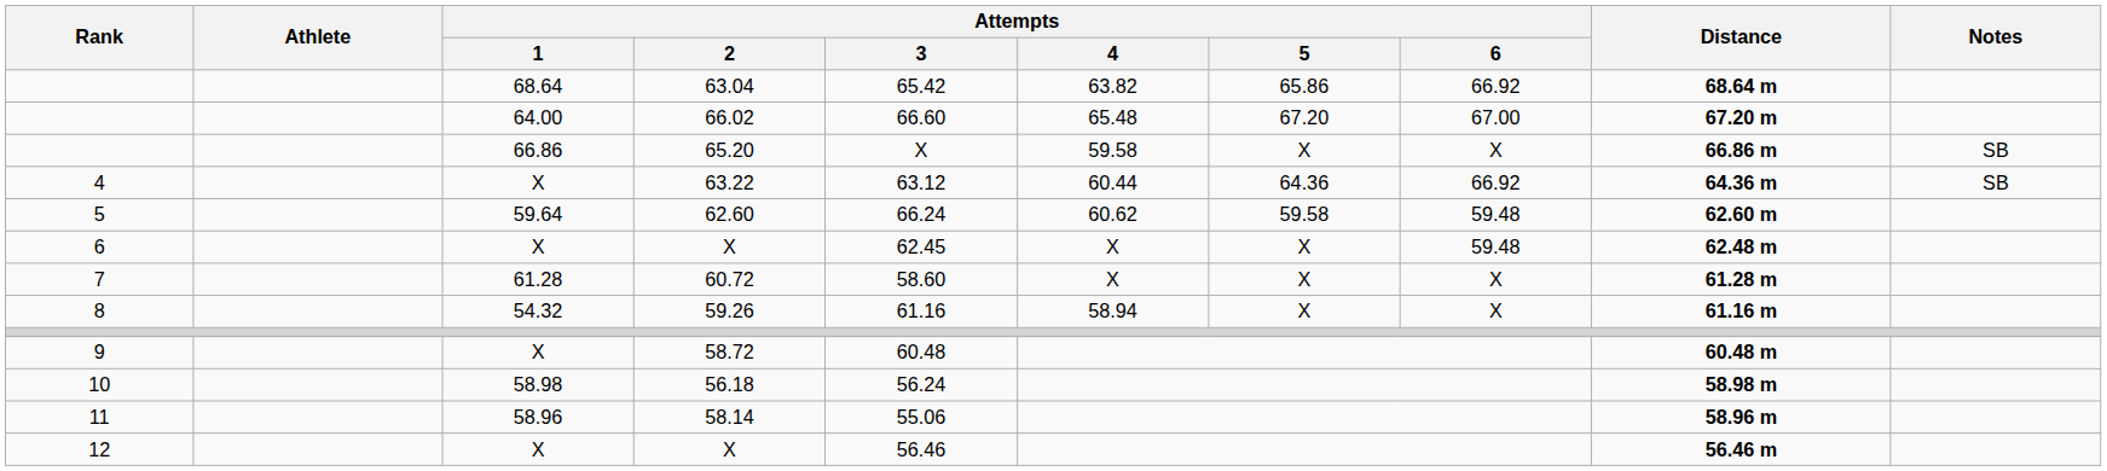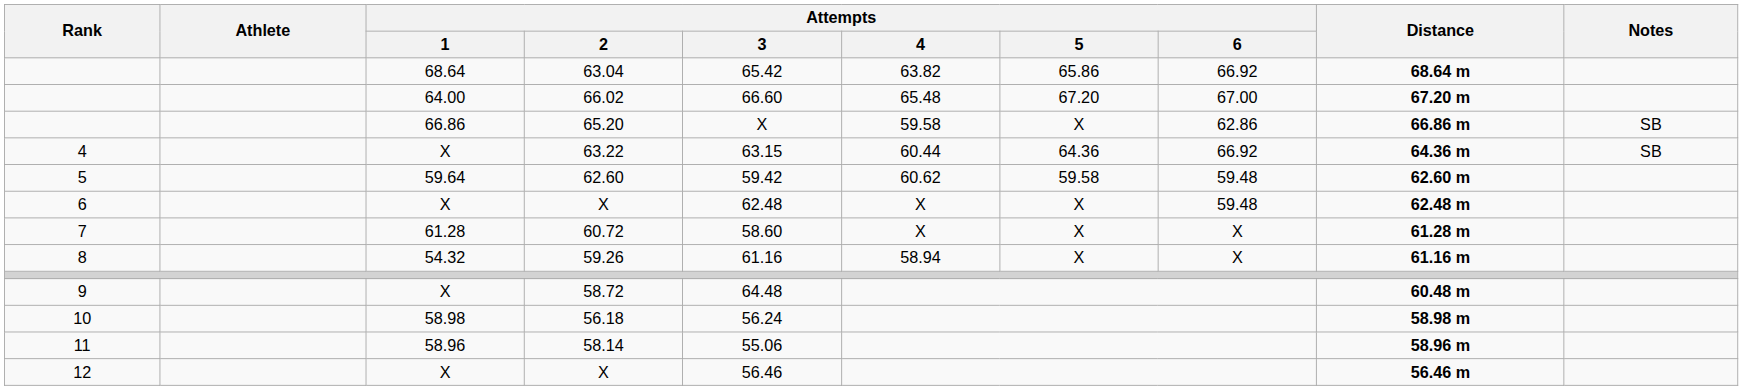65.20 | Attempts / 6: X -> 62.86
63.22 | Attempts / 3: 63.12 -> 63.15
62.60 | Attempts / 3: 66.24 -> 59.42
6 / X | Attempts / 3: 62.45 -> 62.48
58.72 | Attempts / 3: 60.48 -> 64.48
